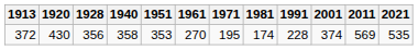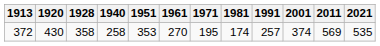372 | 1928: 356 -> 358
372 | 1940: 358 -> 258
372 | 1991: 228 -> 257
